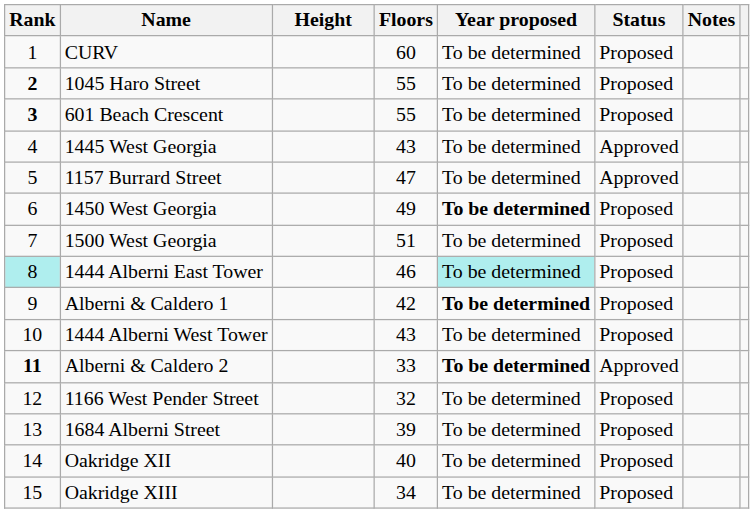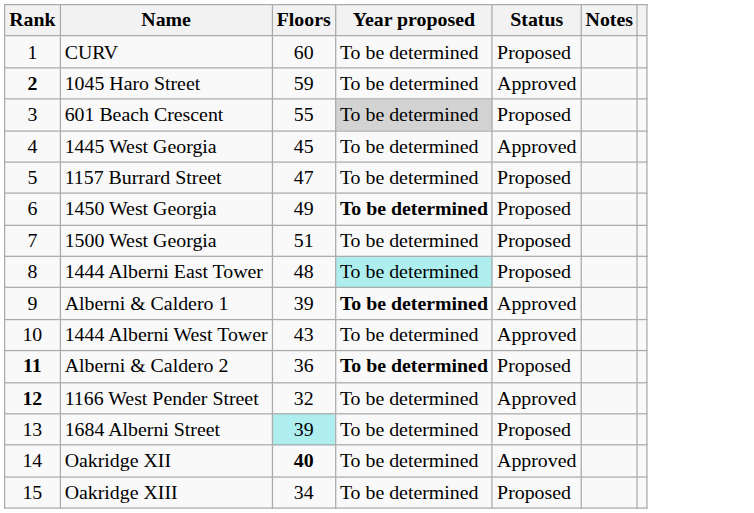- column: Height
1045 Haro Street | Floors: 55 -> 59
1045 Haro Street | Status: Proposed -> Approved
601 Beach Crescent | Rank: bold -> normal
601 Beach Crescent | Year proposed: no background -> lightgrey background
1445 West Georgia | Floors: 43 -> 45
1157 Burrard Street | Status: Approved -> Proposed
1444 Alberni East Tower | Rank: paleturquoise background -> no background
1444 Alberni East Tower | Floors: 46 -> 48
Alberni & Caldero 1 | Floors: 42 -> 39
Alberni & Caldero 1 | Status: Proposed -> Approved
1444 Alberni West Tower | Status: Proposed -> Approved
Alberni & Caldero 2 | Floors: 33 -> 36
Alberni & Caldero 2 | Status: Approved -> Proposed
1166 West Pender Street | Rank: normal -> bold
1166 West Pender Street | Status: Proposed -> Approved
1684 Alberni Street | Floors: no background -> paleturquoise background
Oakridge XII | Floors: normal -> bold
Oakridge XII | Status: Proposed -> Approved
